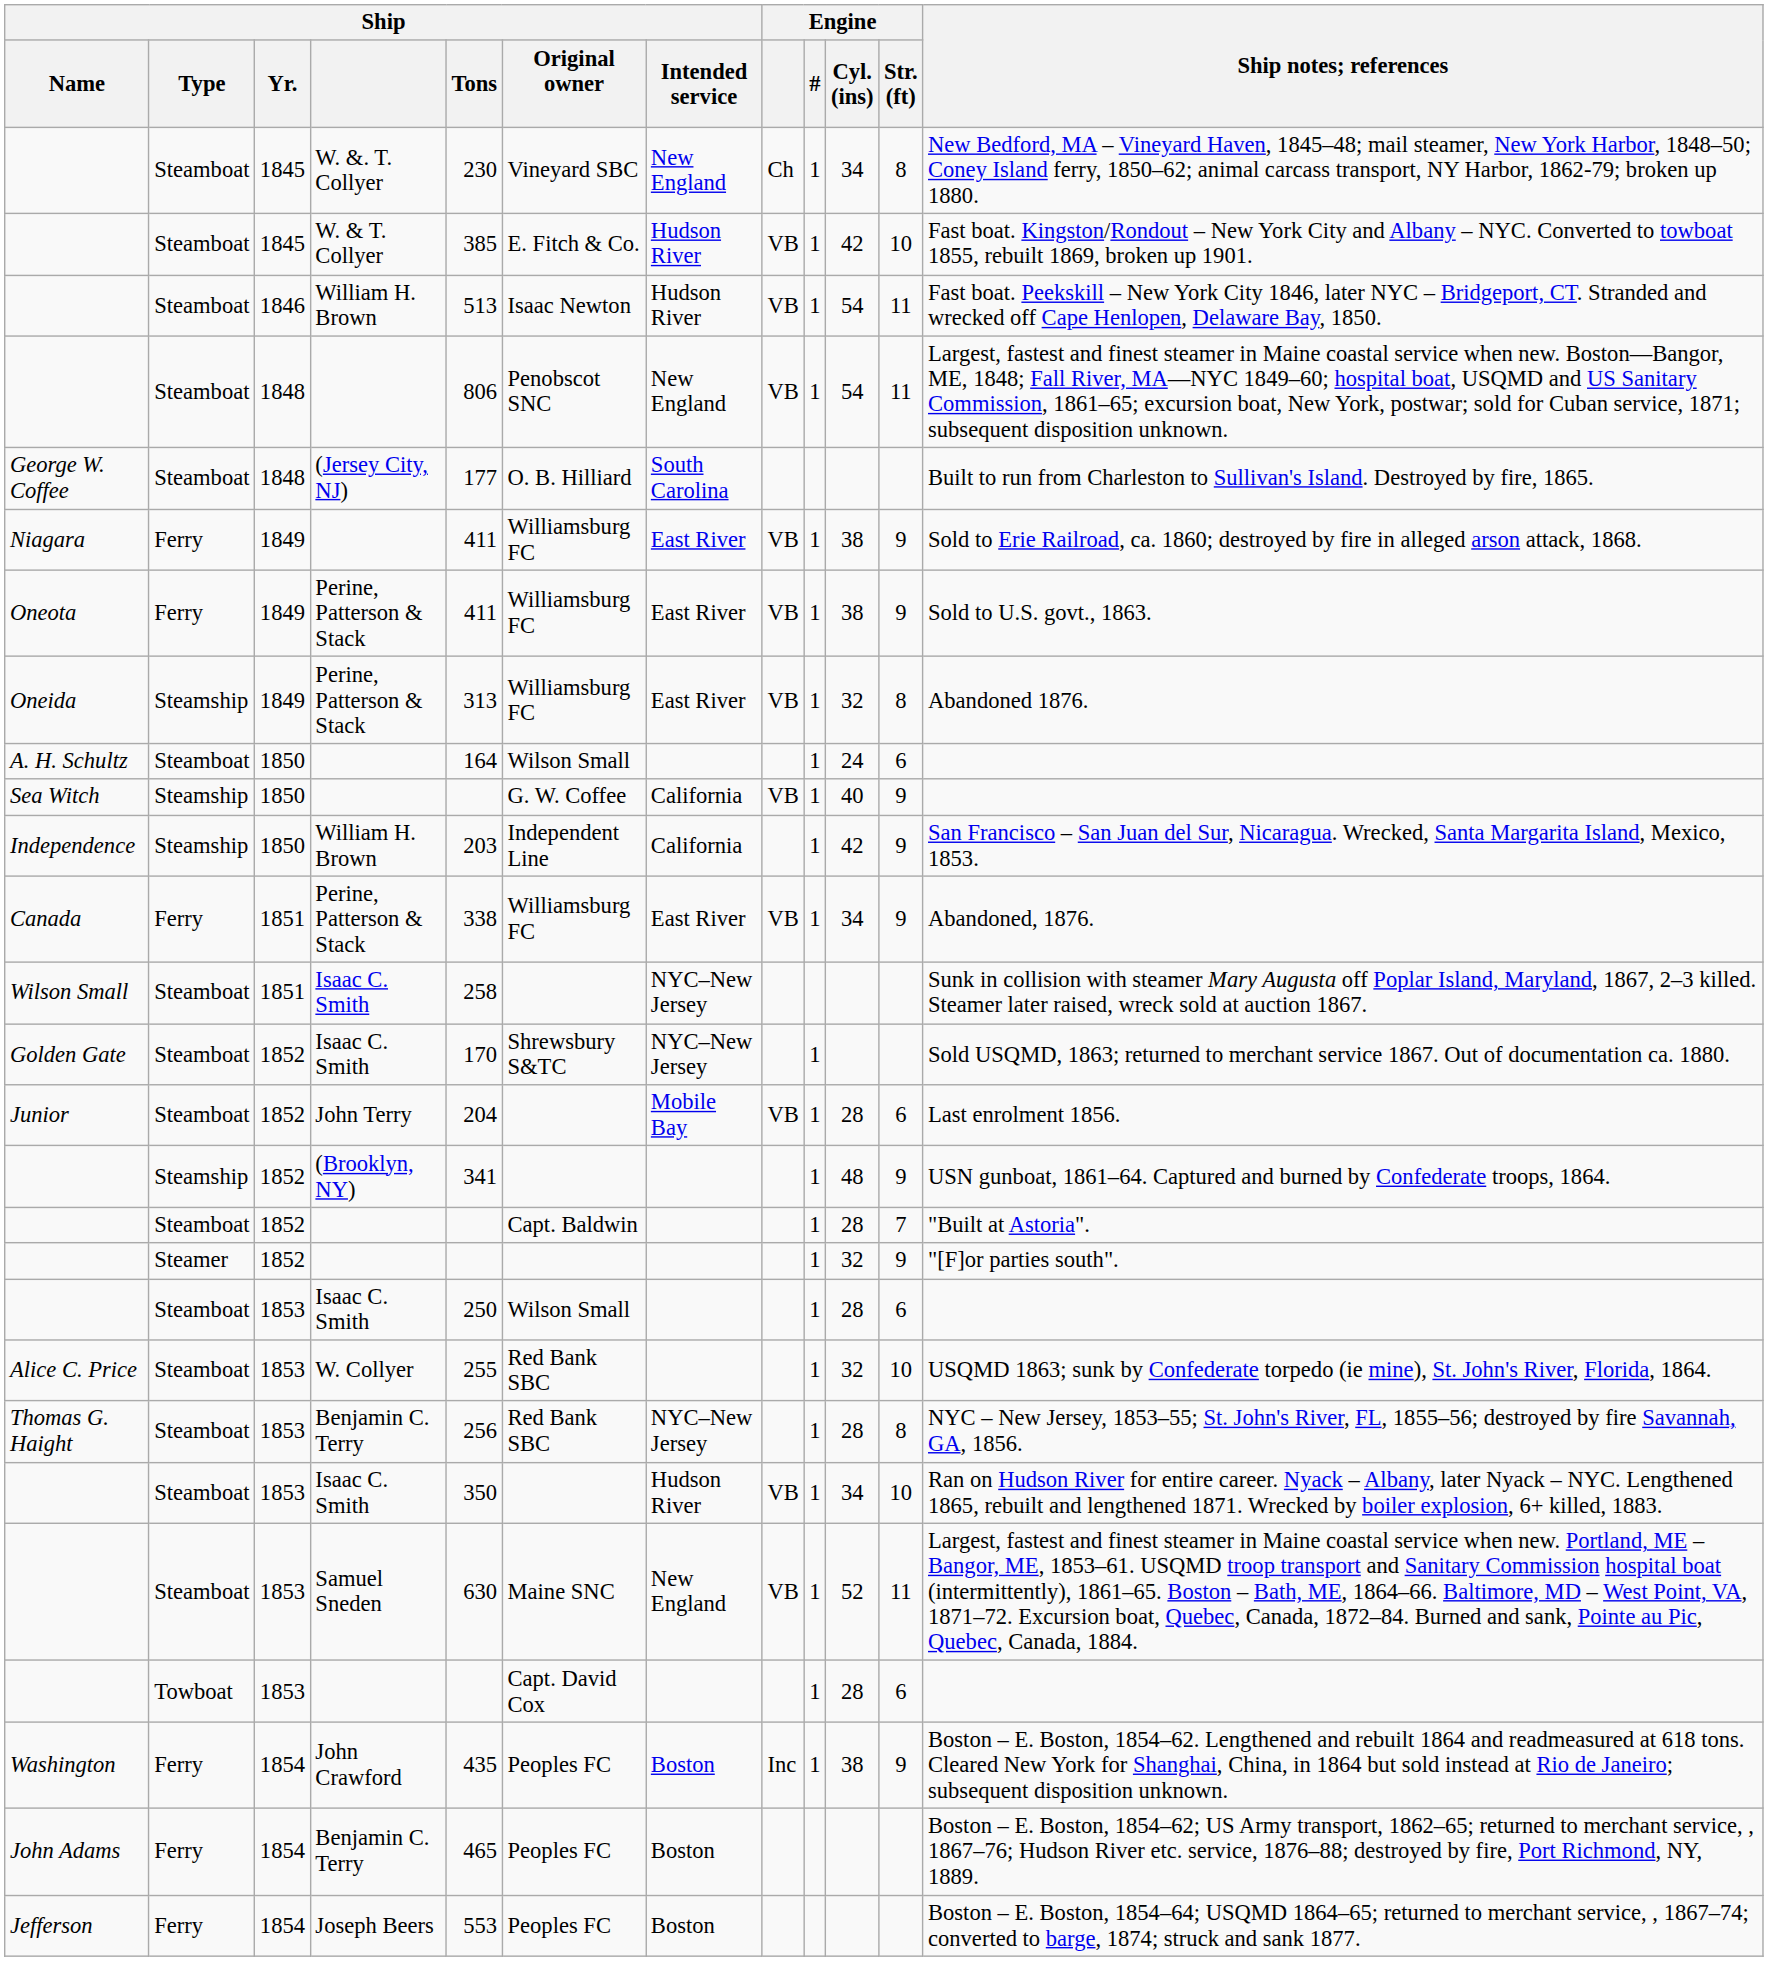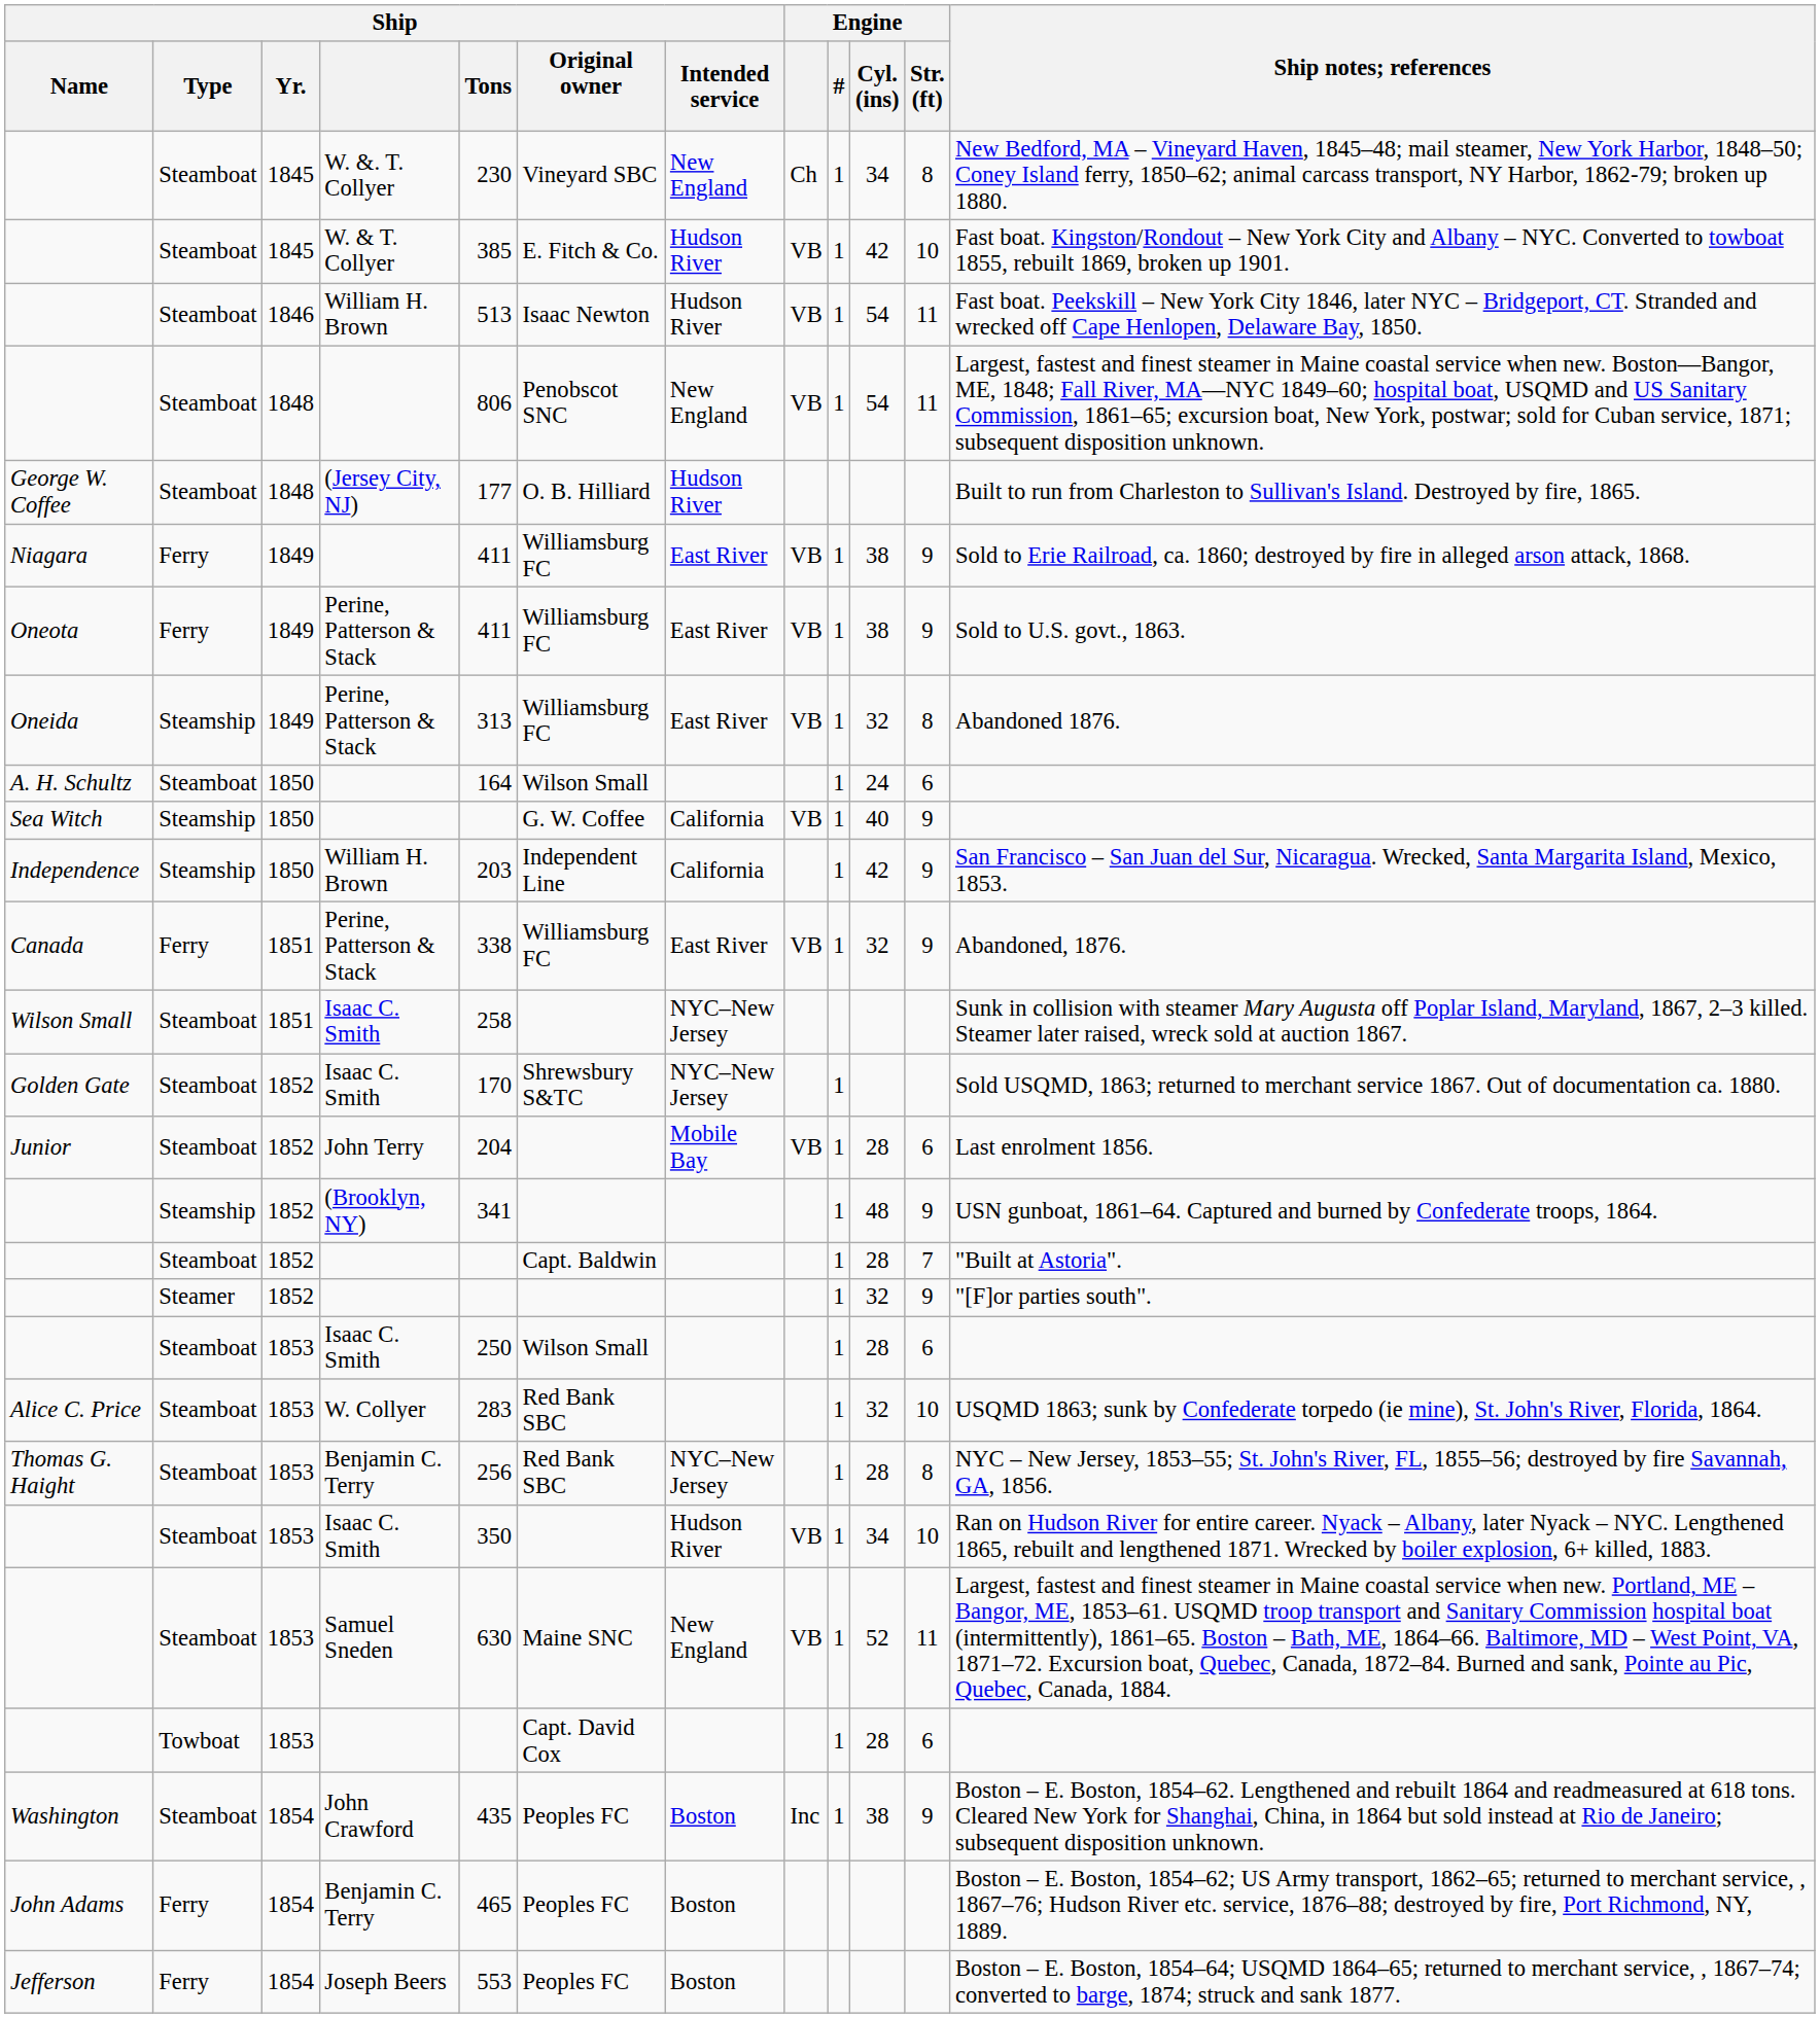George W. Coffee | Ship / Intended service: South Carolina -> Hudson River
Canada | Engine / Cyl. (ins): 34 -> 32
Alice C. Price | Ship / Tons: 255 -> 283
Washington | Ship / Type: Ferry -> Steamboat
